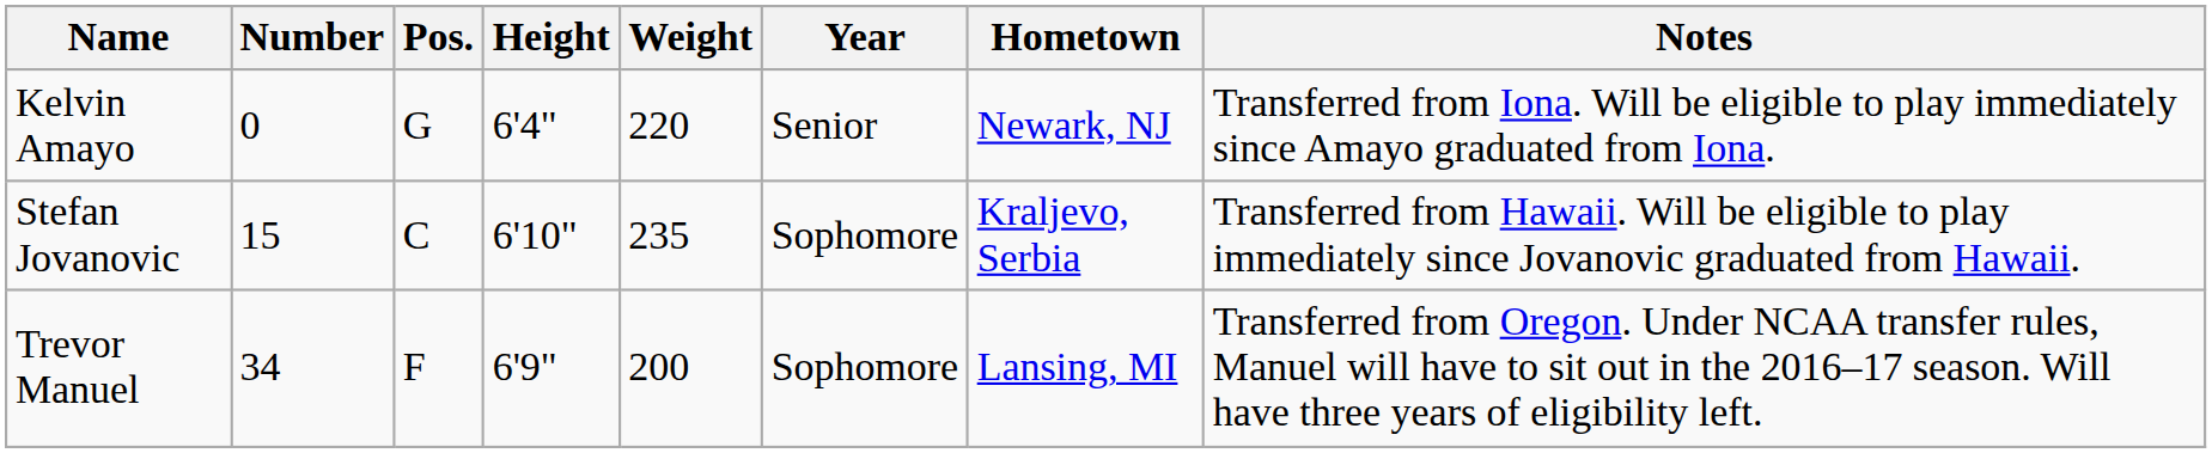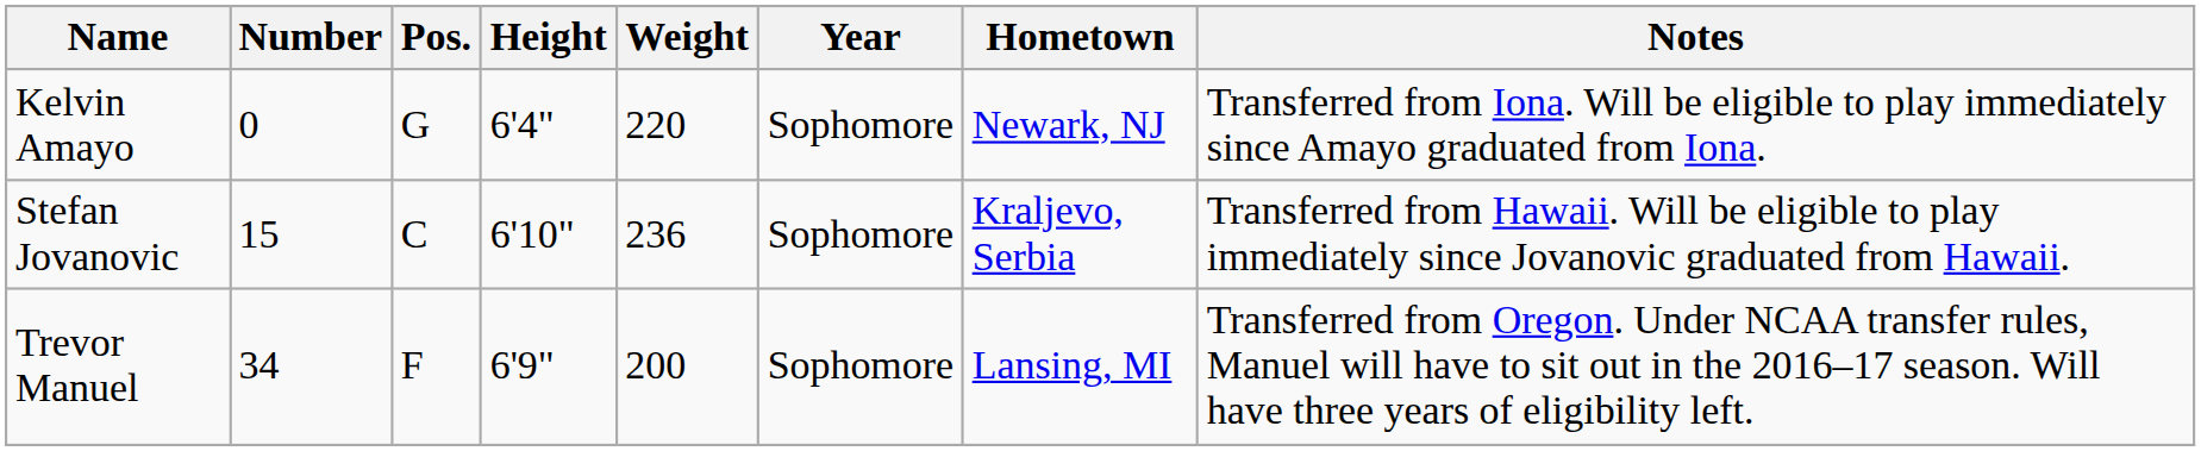Kelvin Amayo | Year: Senior -> Sophomore
Stefan Jovanovic | Weight: 235 -> 236
